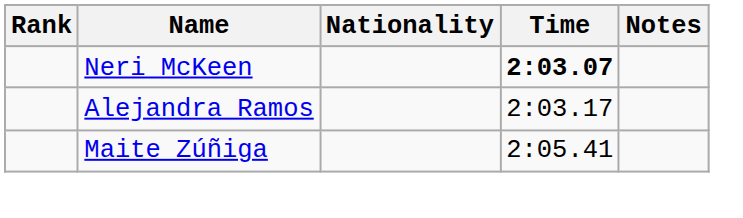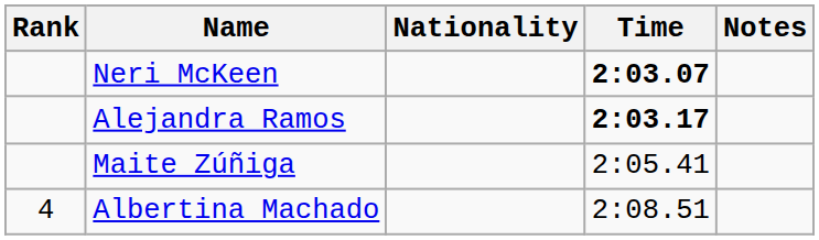Alejandra Ramos | Time: normal -> bold
+ row: 4 | Albertina Machado | 2:08.51
